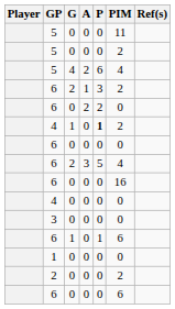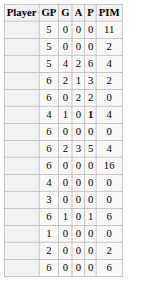- column: Ref(s)
4 / 1 | PIM: 2 -> 4
